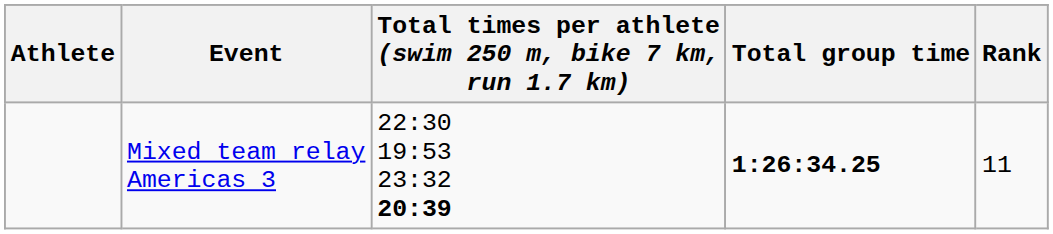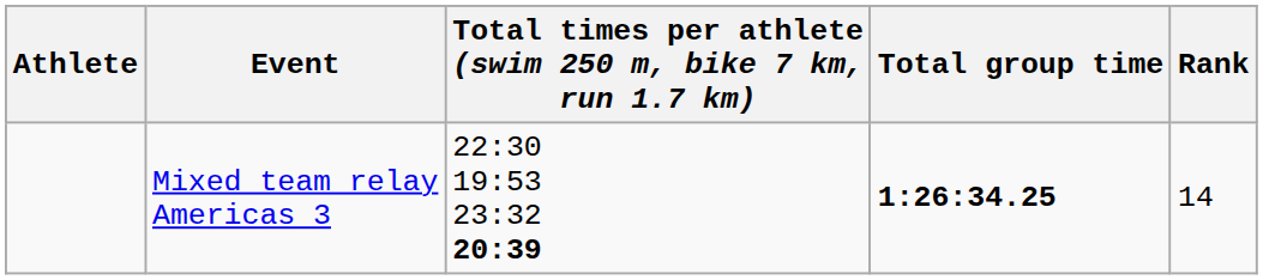Mixed team relay Americas 3 | Rank: 11 -> 14
